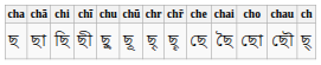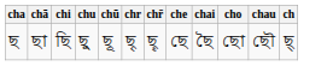- column: chī | ছী
